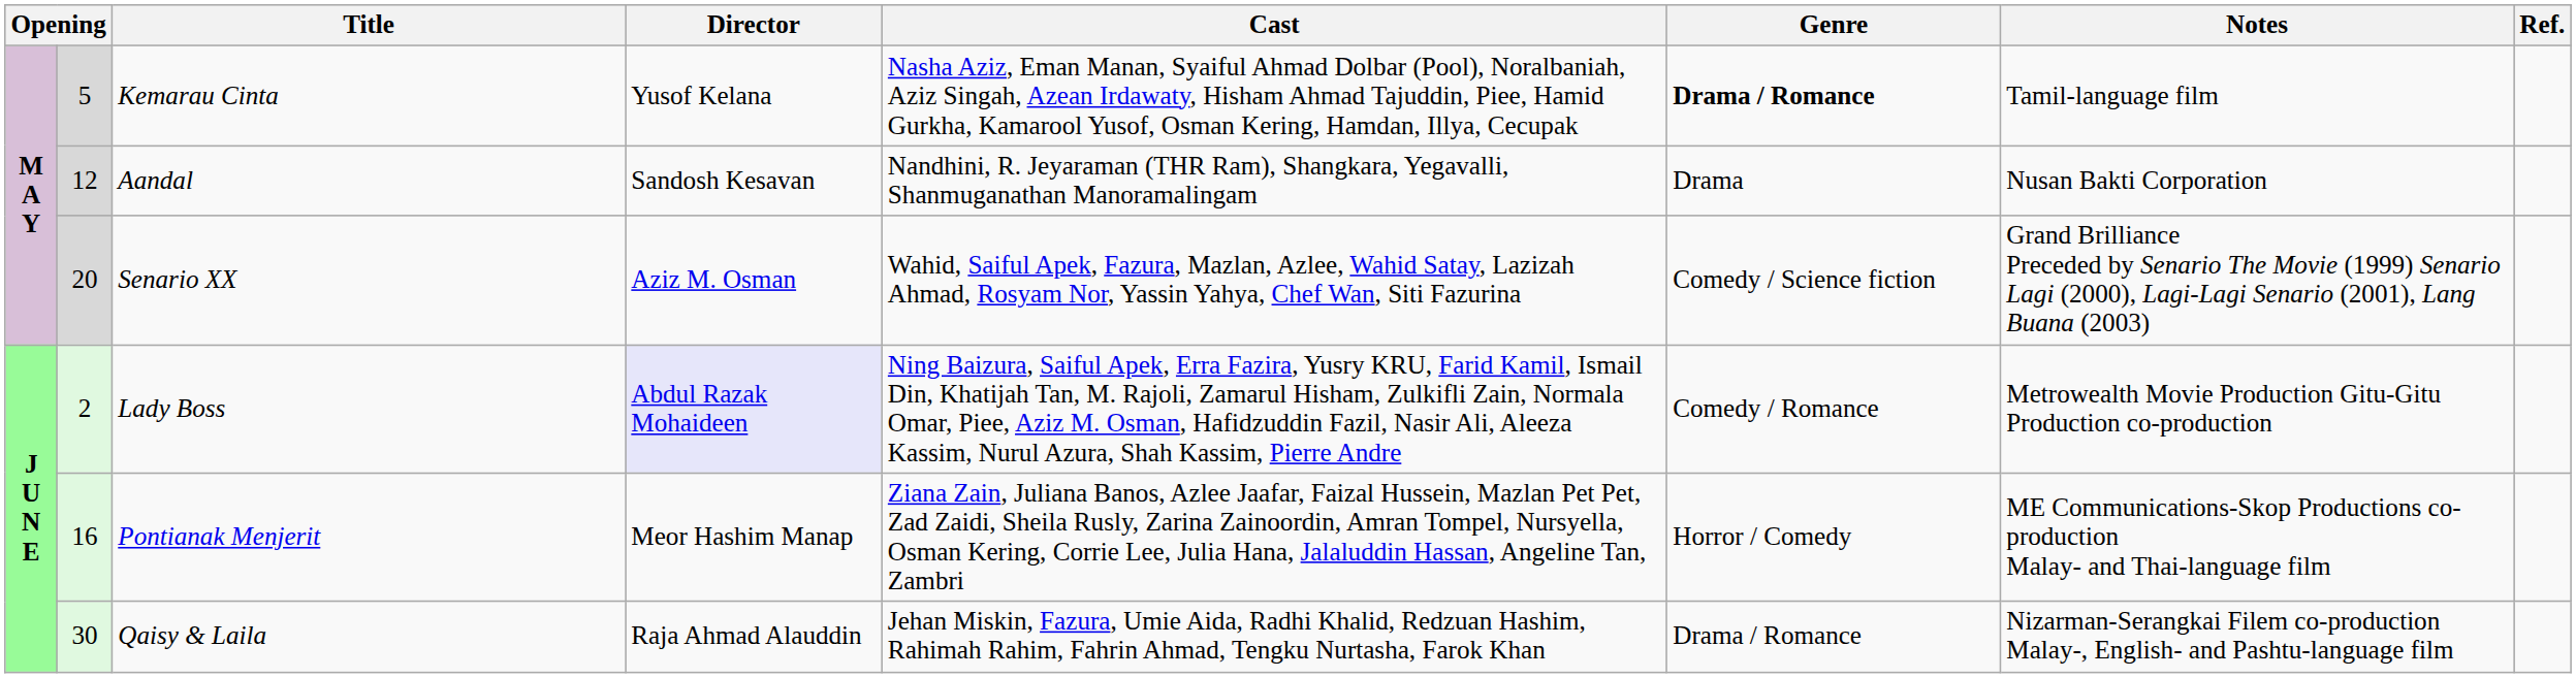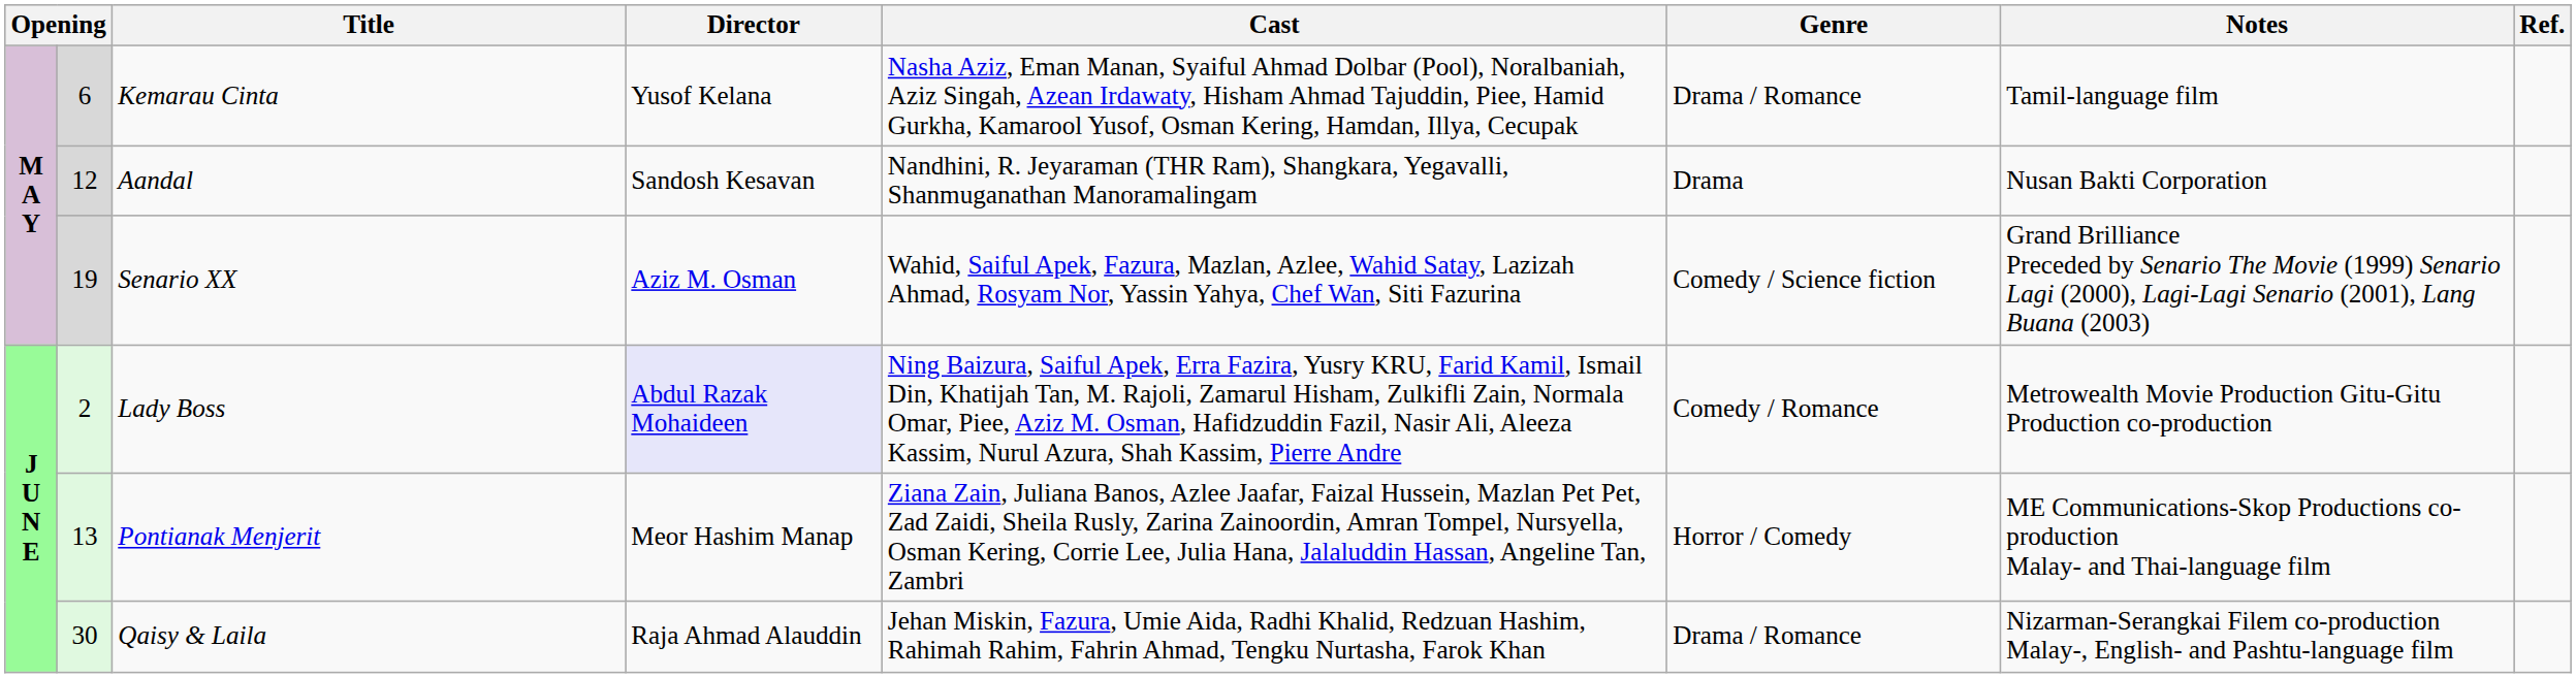Kemarau Cinta | column 2: 5 -> 6
Kemarau Cinta | Genre: bold -> normal
Senario XX | column 2: 20 -> 19
Pontianak Menjerit | column 2: 16 -> 13
